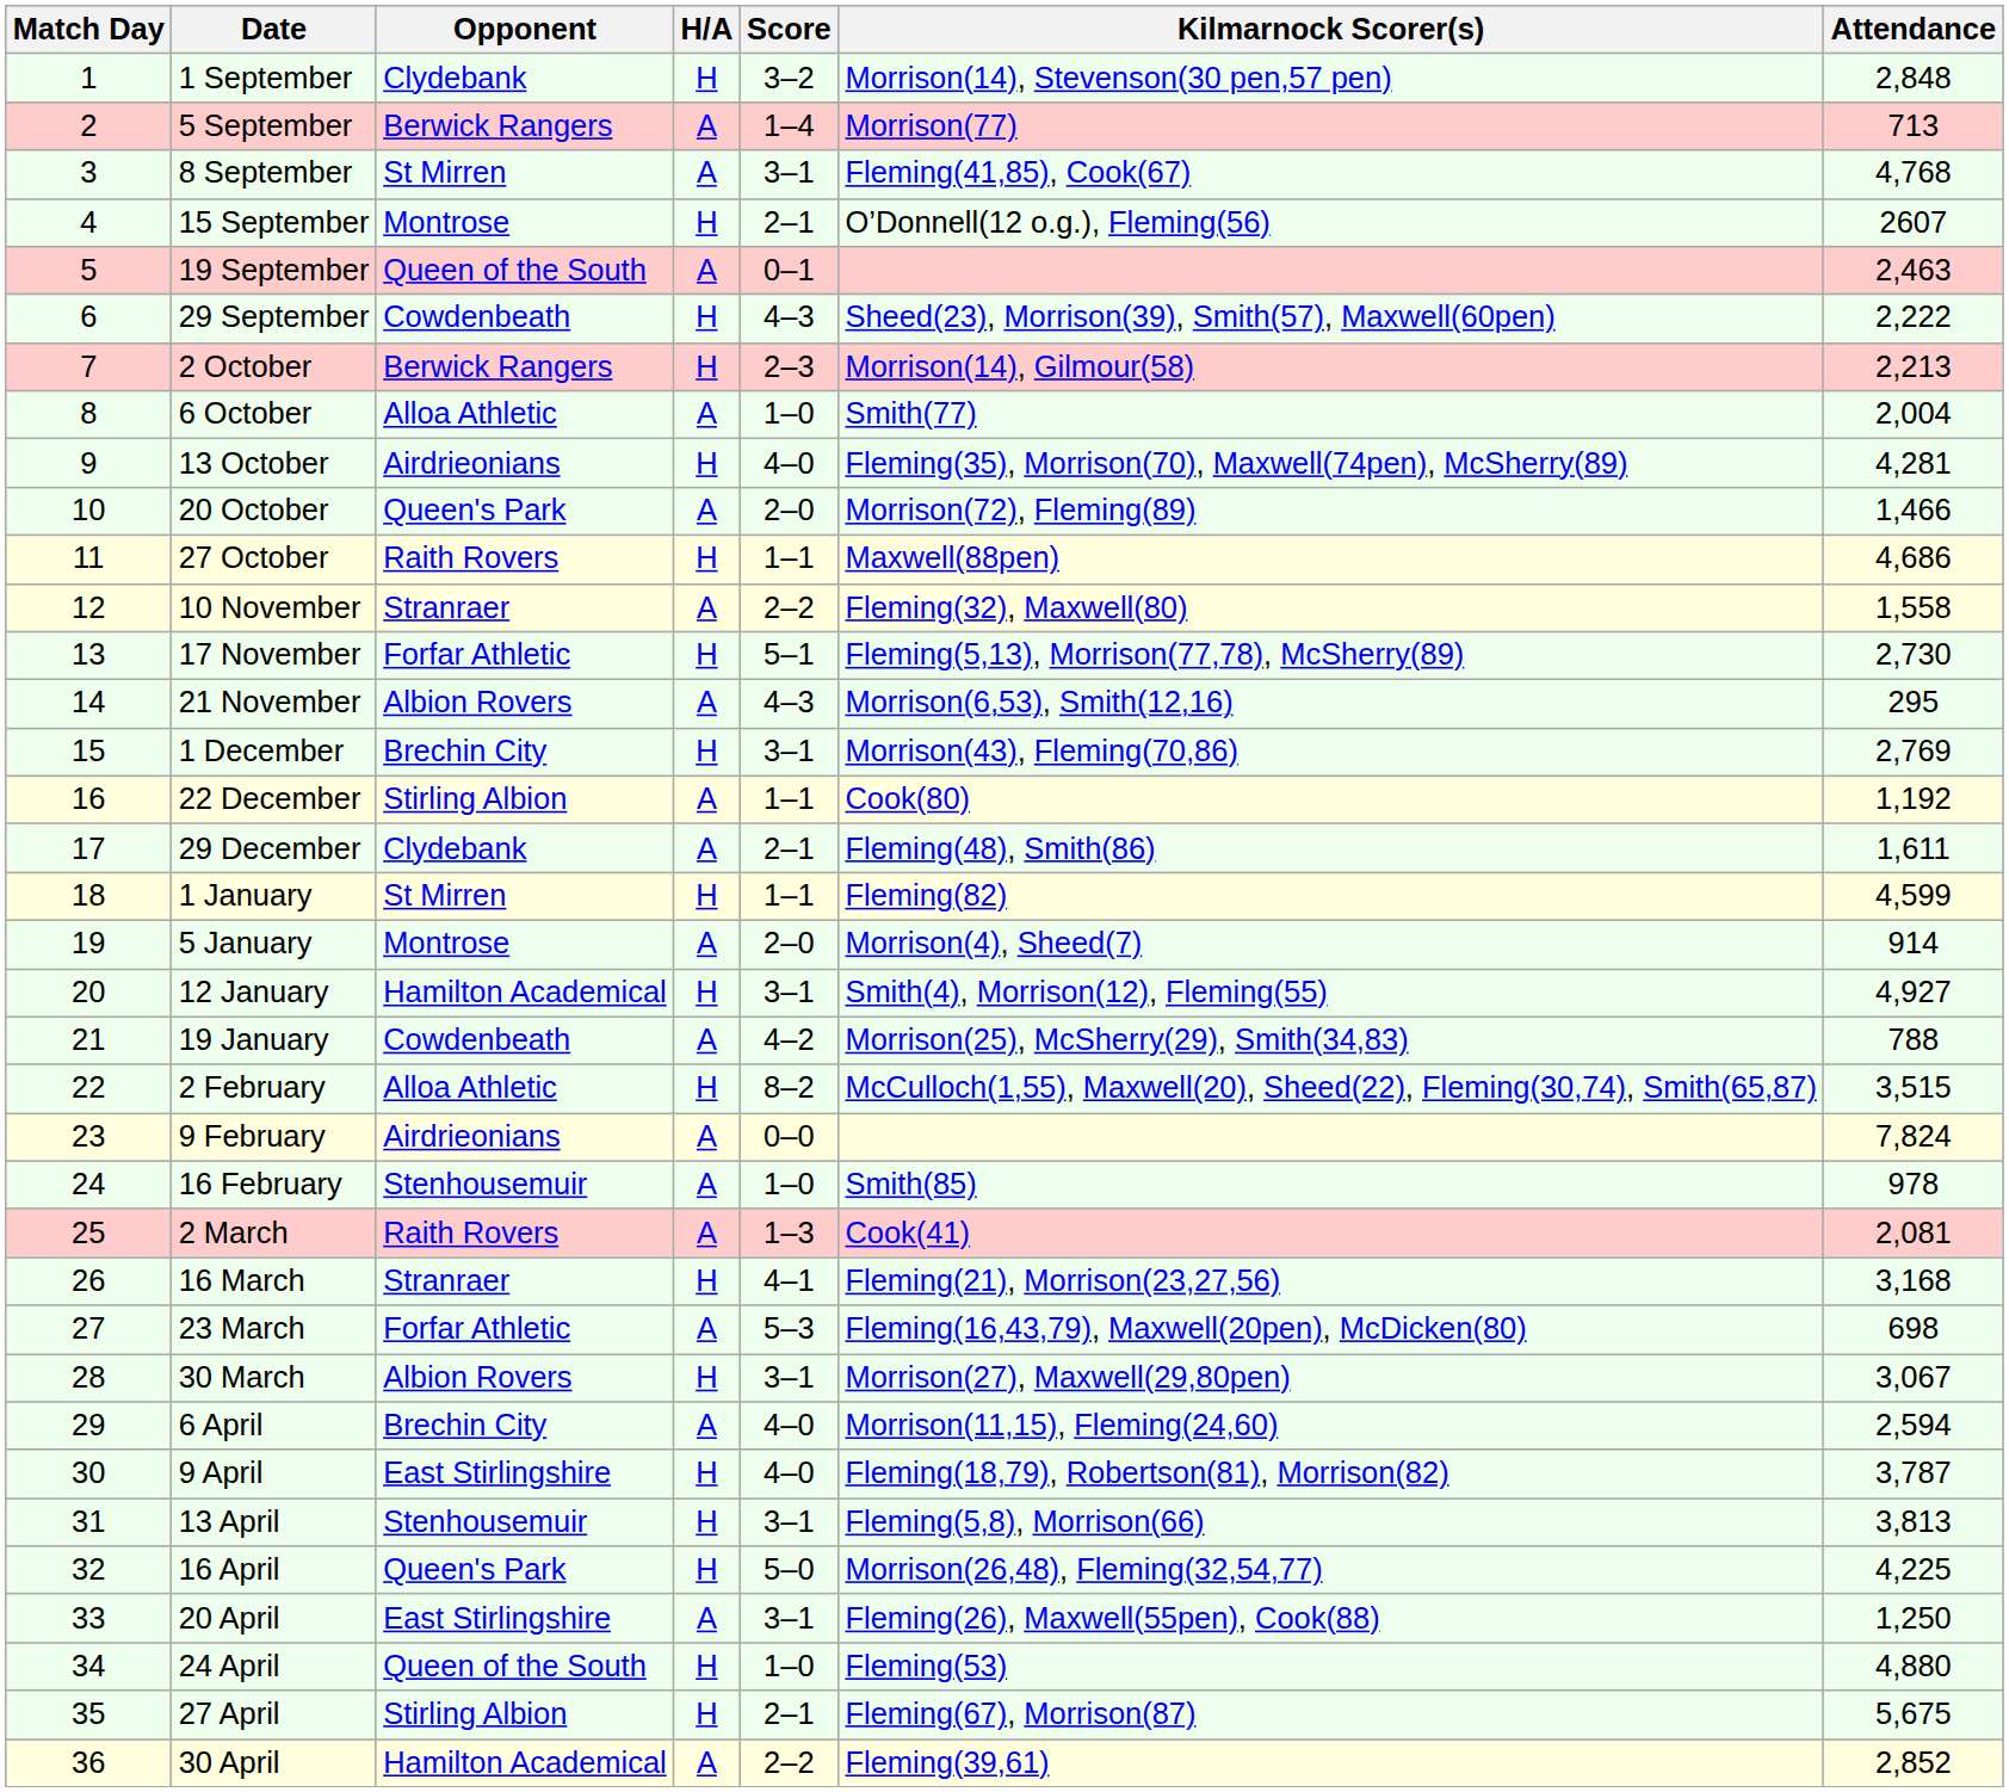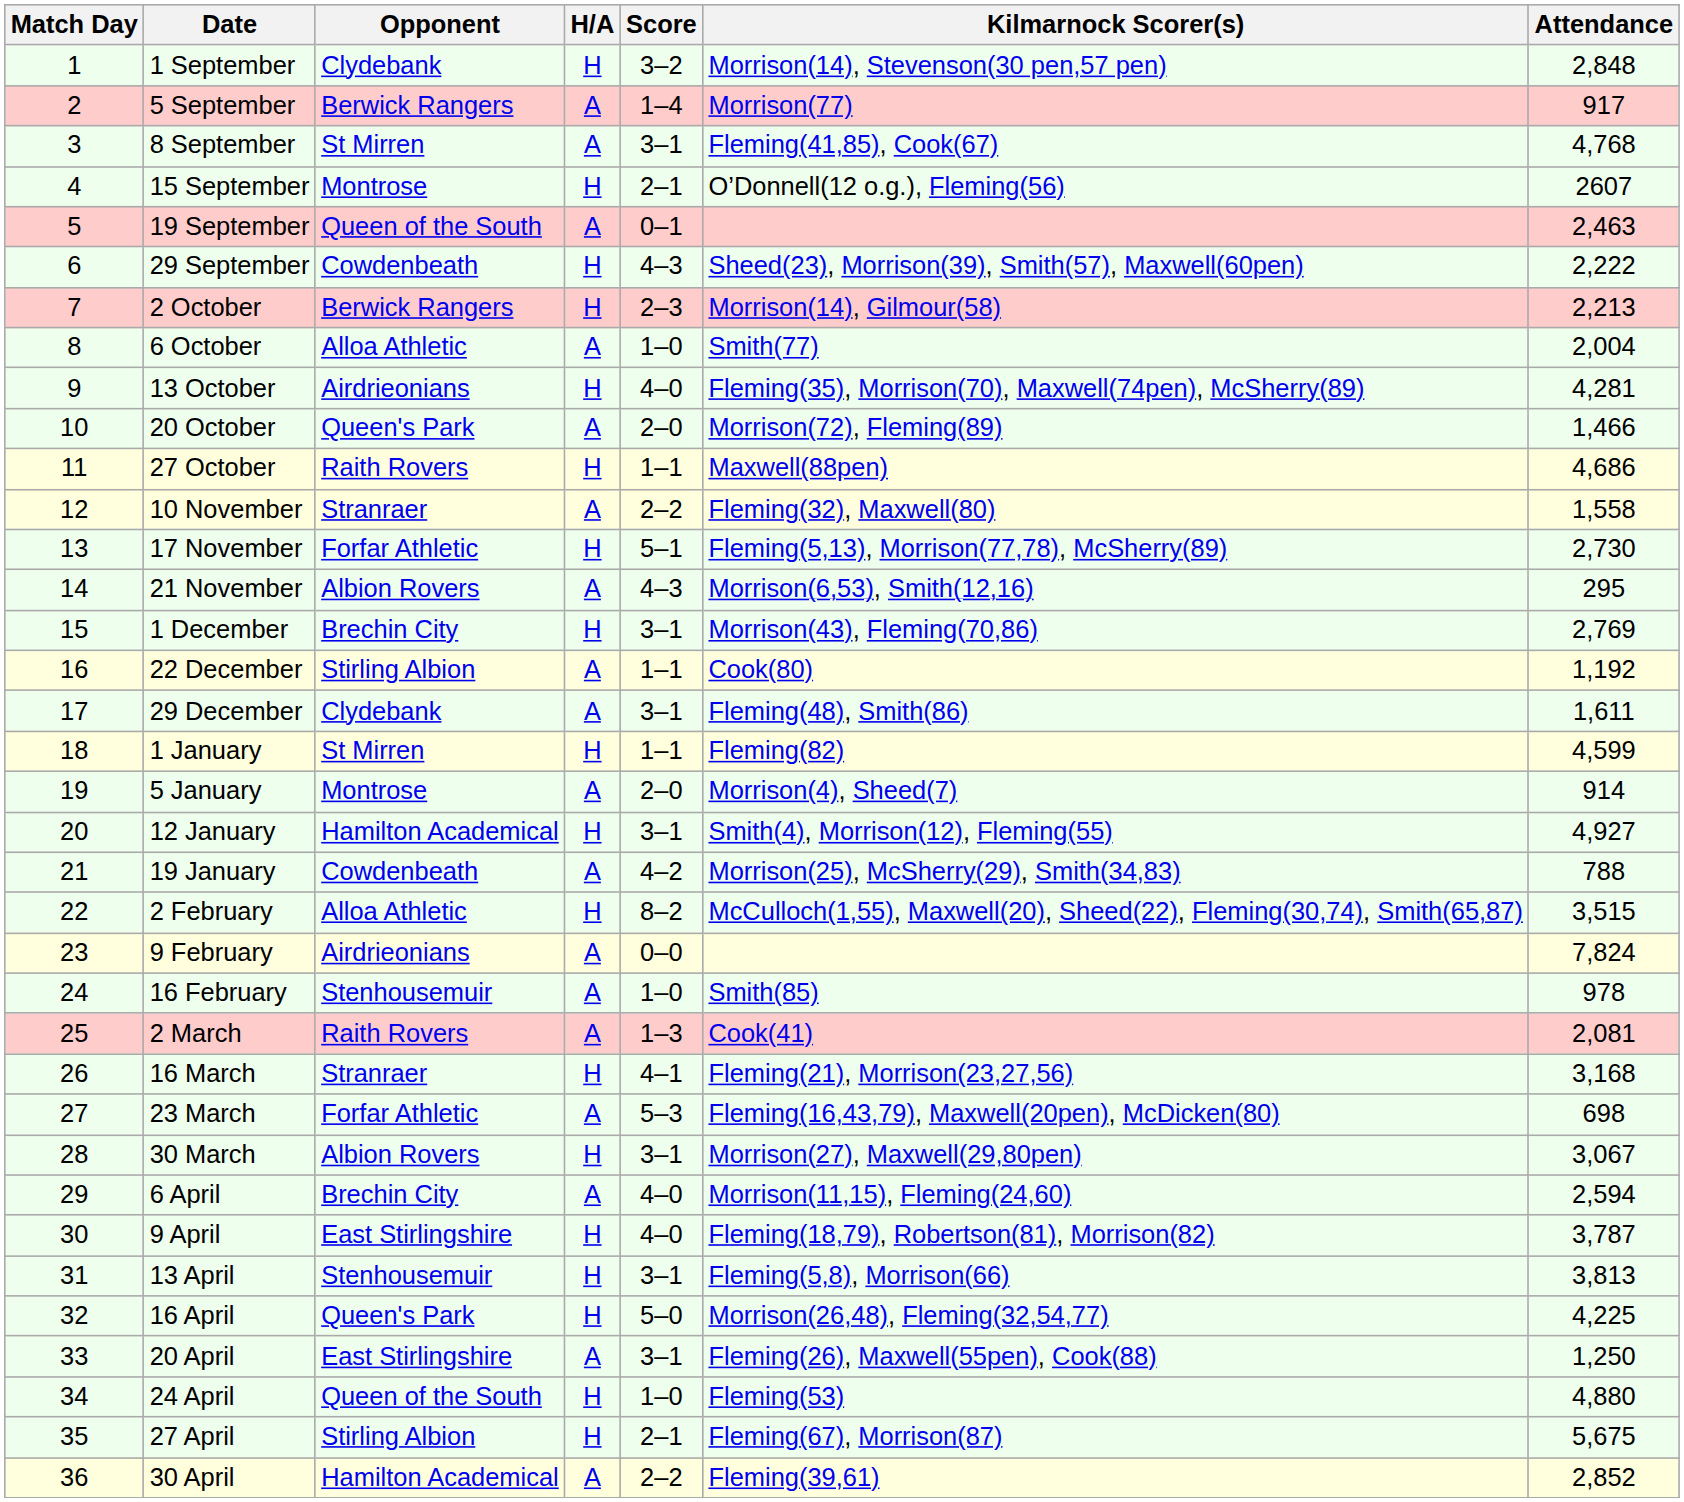5 September | Attendance: 713 -> 917
29 December | Score: 2–1 -> 3–1
